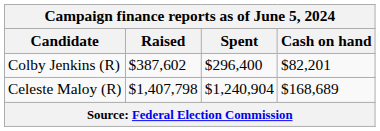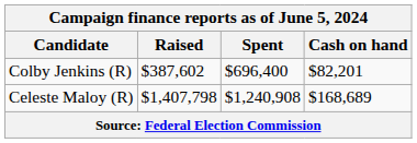Colby Jenkins (R) | Spent: $296,400 -> $696,400
Celeste Maloy (R) | Spent: $1,240,904 -> $1,240,908
